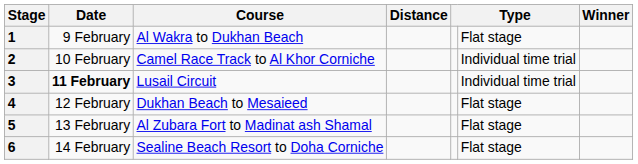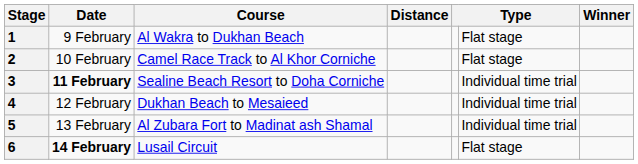2 | column 6: Individual time trial -> Flat stage
3 | Course: Lusail Circuit -> Sealine Beach Resort to Doha Corniche
4 | column 6: Flat stage -> Individual time trial
5 | column 6: Flat stage -> Individual time trial
6 | Date: normal -> bold
6 | Course: Sealine Beach Resort to Doha Corniche -> Lusail Circuit
